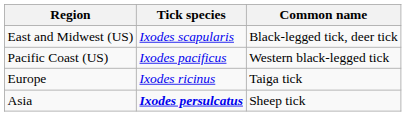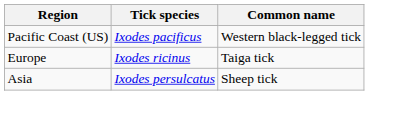- row: East and Midwest (US) | Ixodes scapularis | Black-legged tick, deer tick
Asia | Tick species: bold -> normal
